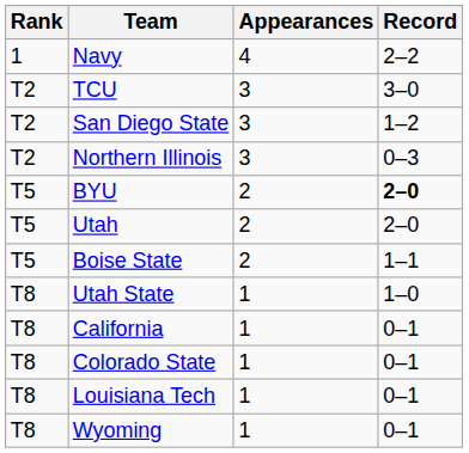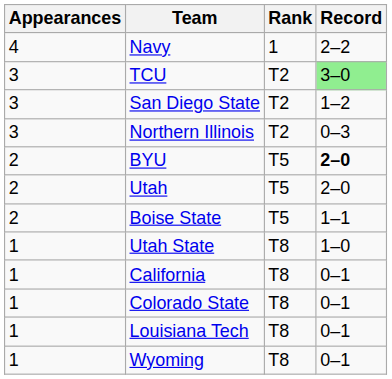columns swapped: Rank <-> Appearances
TCU | Record: no background -> lightgreen background
